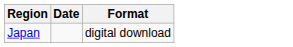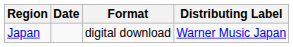+ column: Distributing Label | Warner Music Japan
